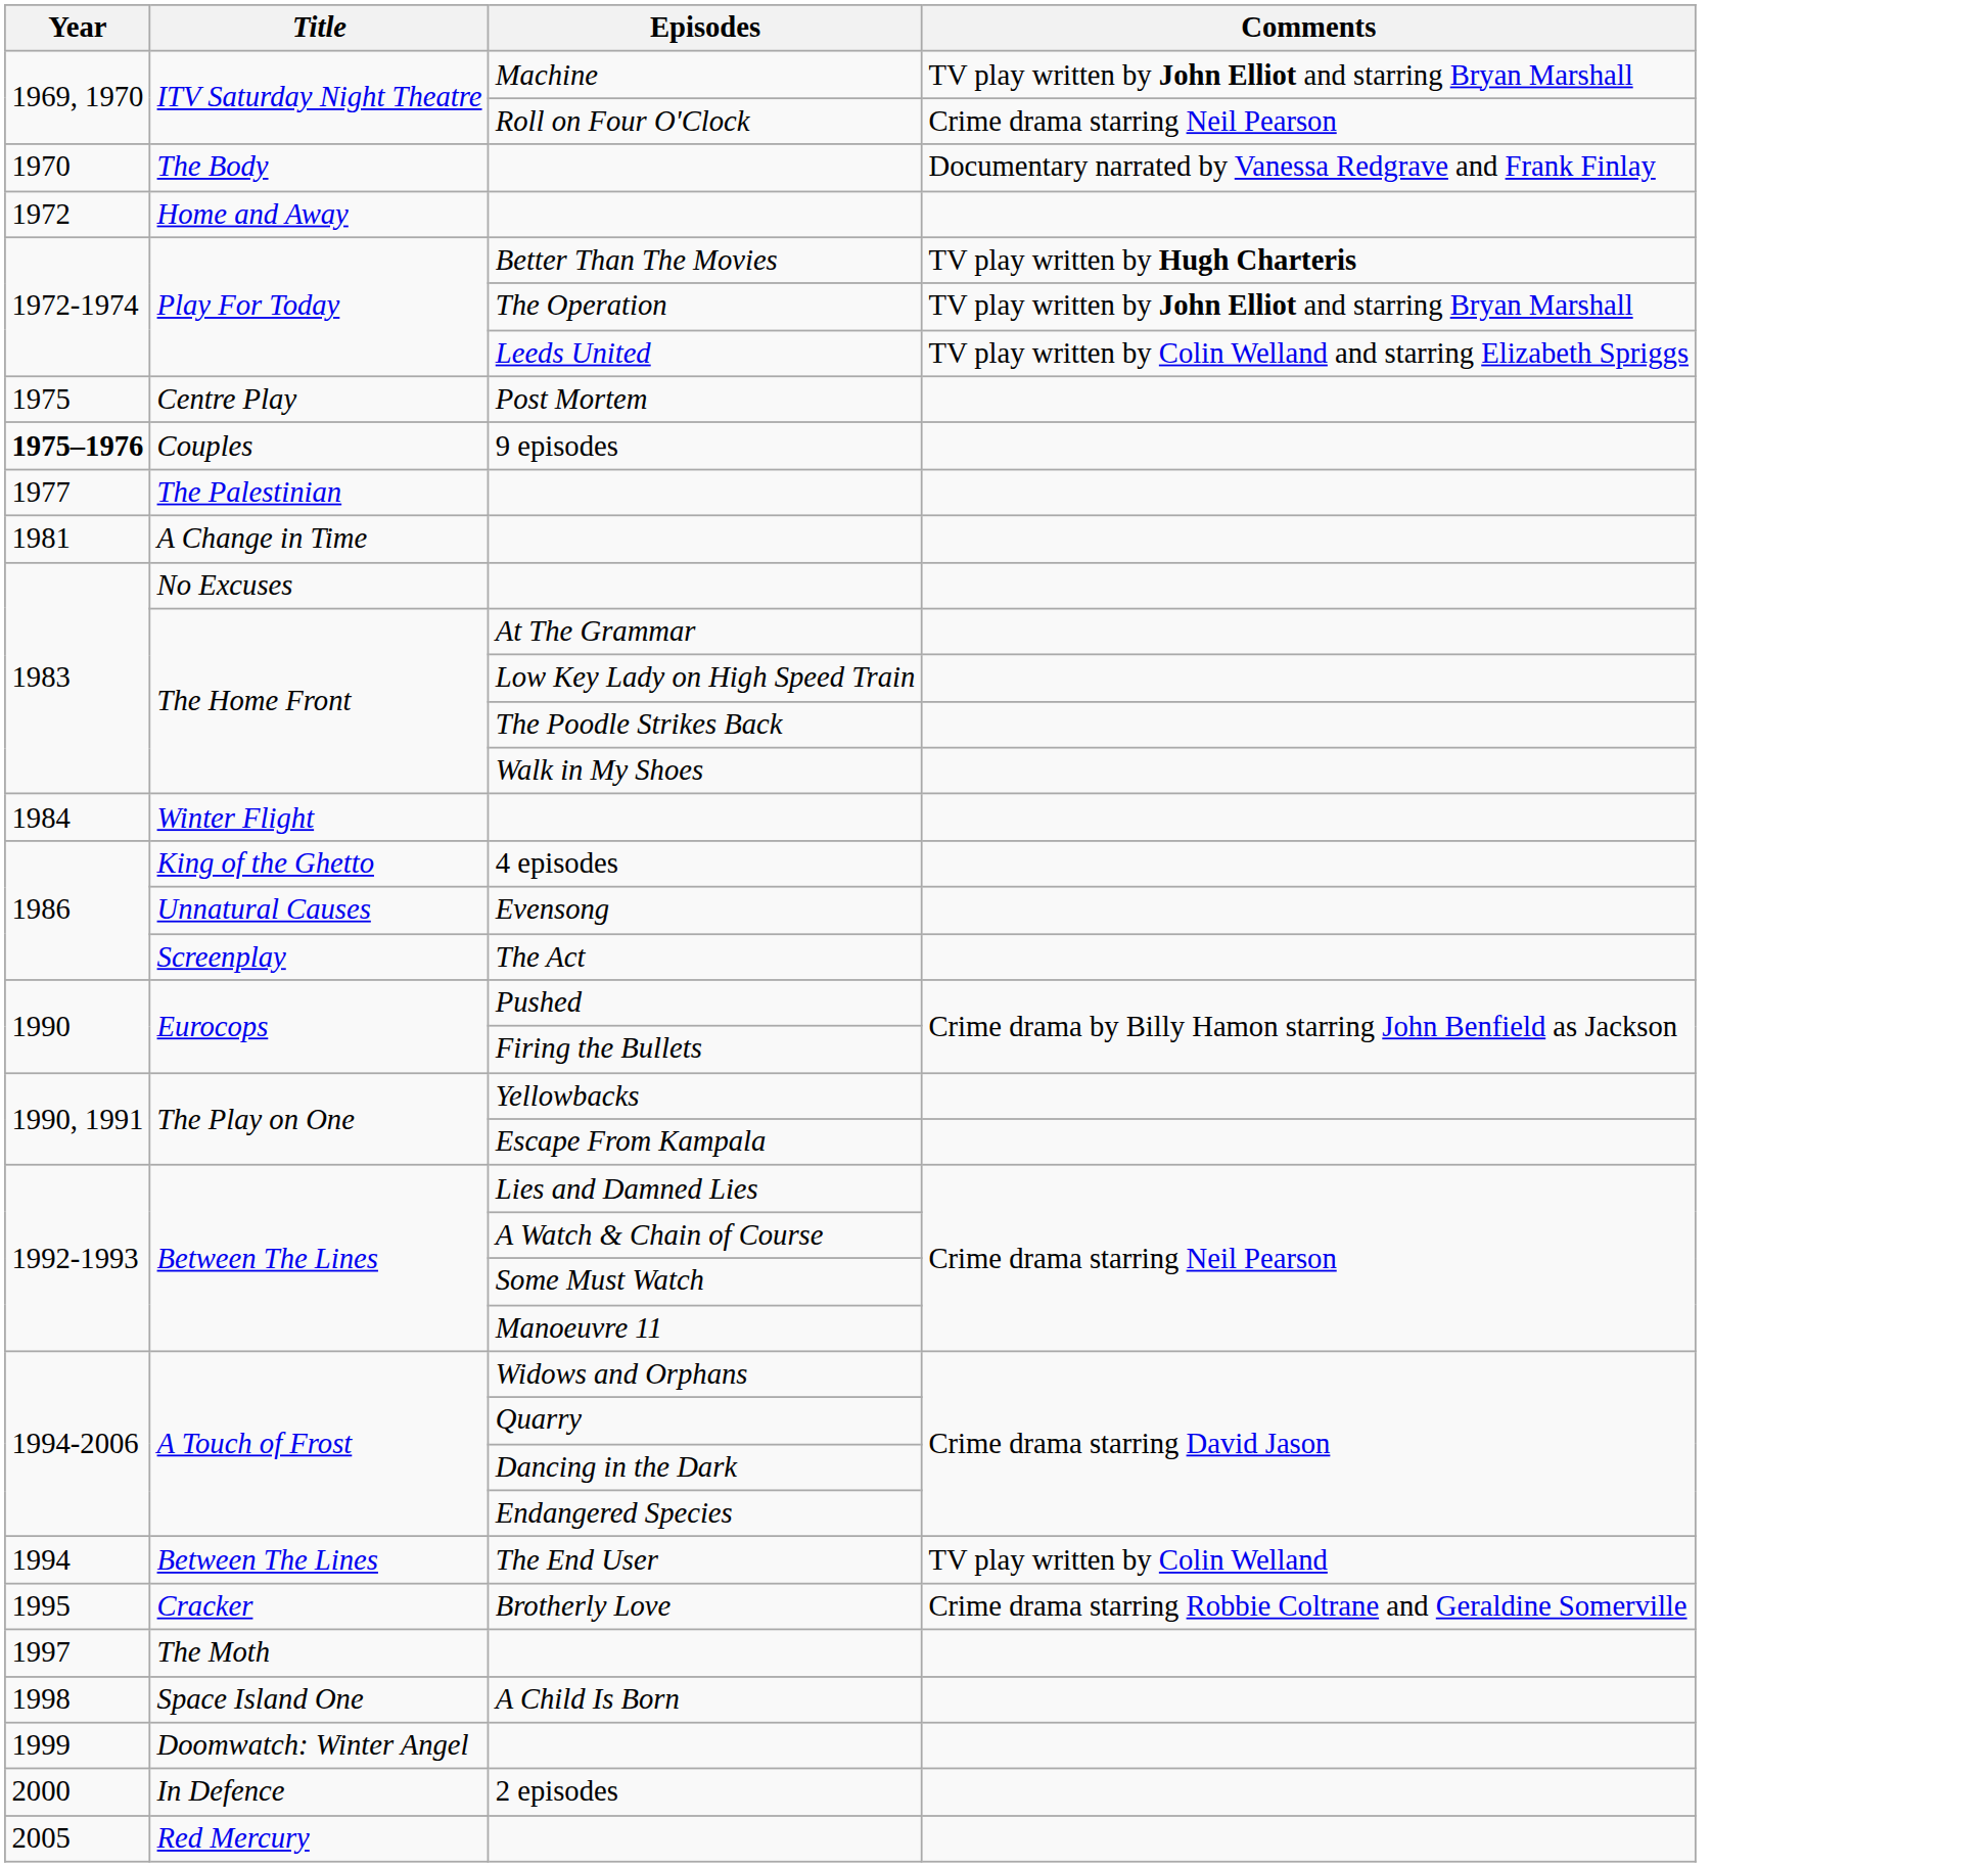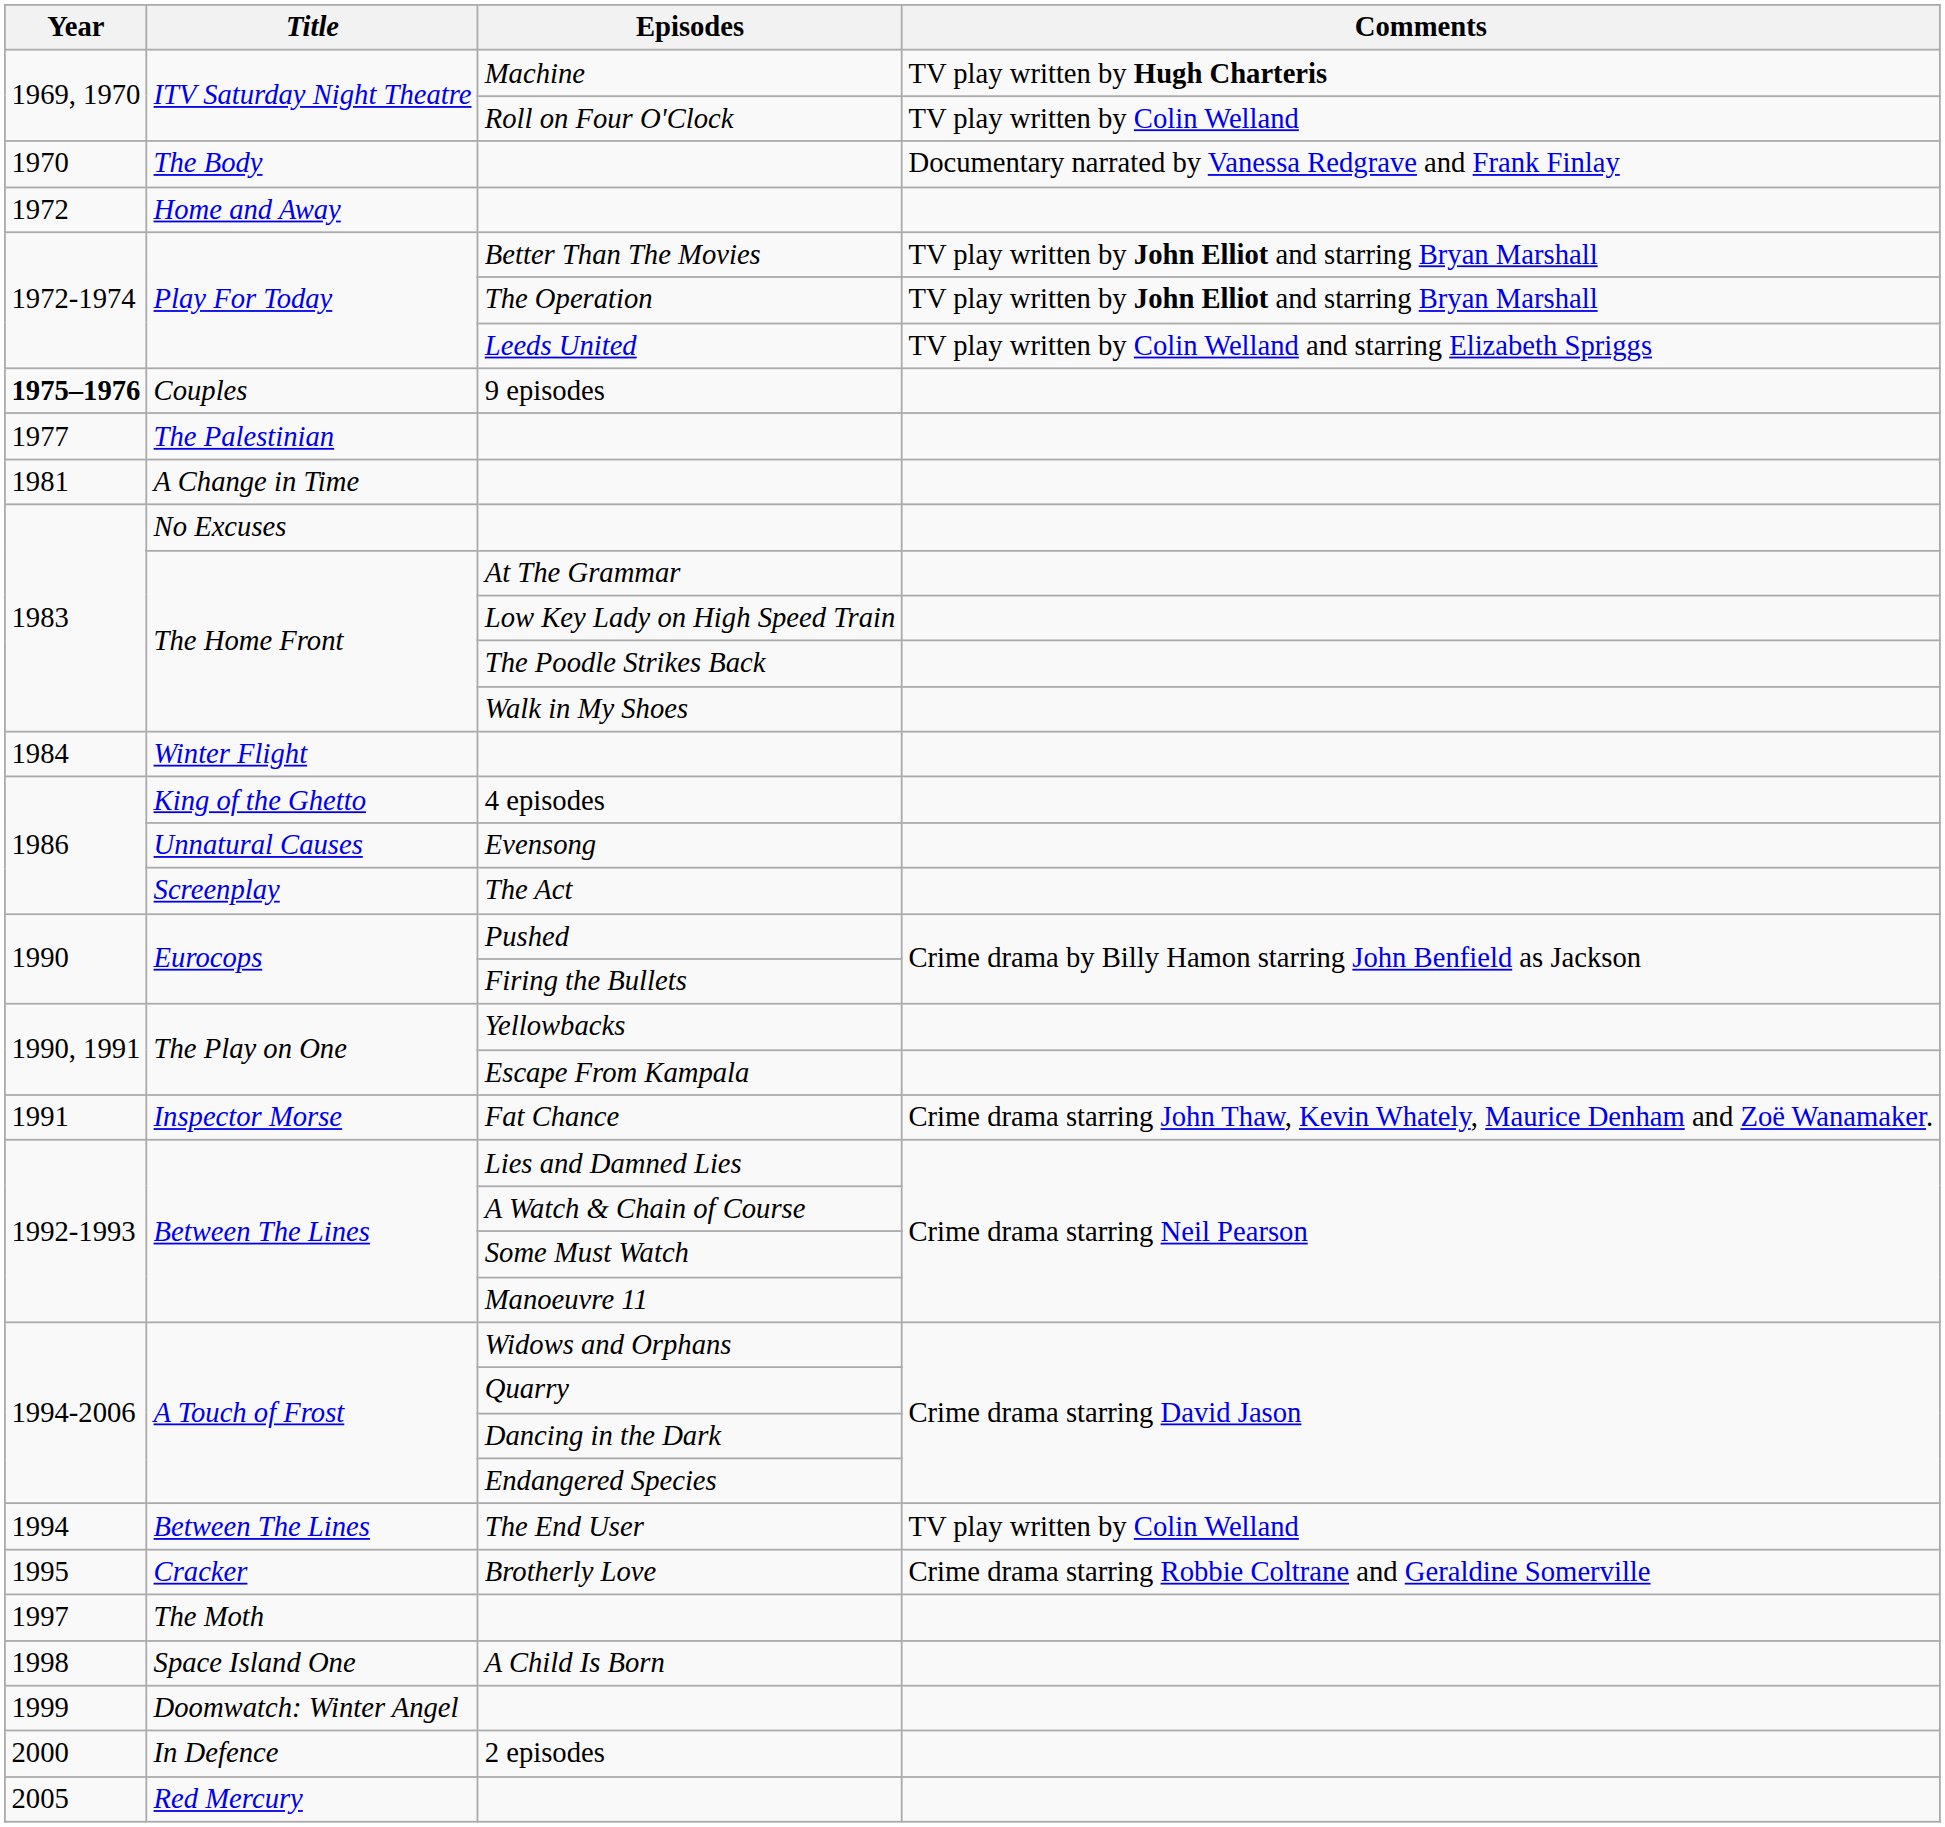Machine | Comments: TV play written by John Elliot and starring Bryan Marshall -> TV play written by Hugh Charteris
Roll on Four O'Clock | Comments: Crime drama starring Neil Pearson -> TV play written by Colin Welland
Better Than The Movies | Comments: TV play written by Hugh Charteris -> TV play written by John Elliot and starring Bryan Marshall
- row: 1975 | Centre Play | Post Mortem
+ row: 1991 | Inspector Morse | Fat Chance | Crime drama starring John Thaw, Kevin Whately, Maurice Denham and Zoë Wanamaker.
